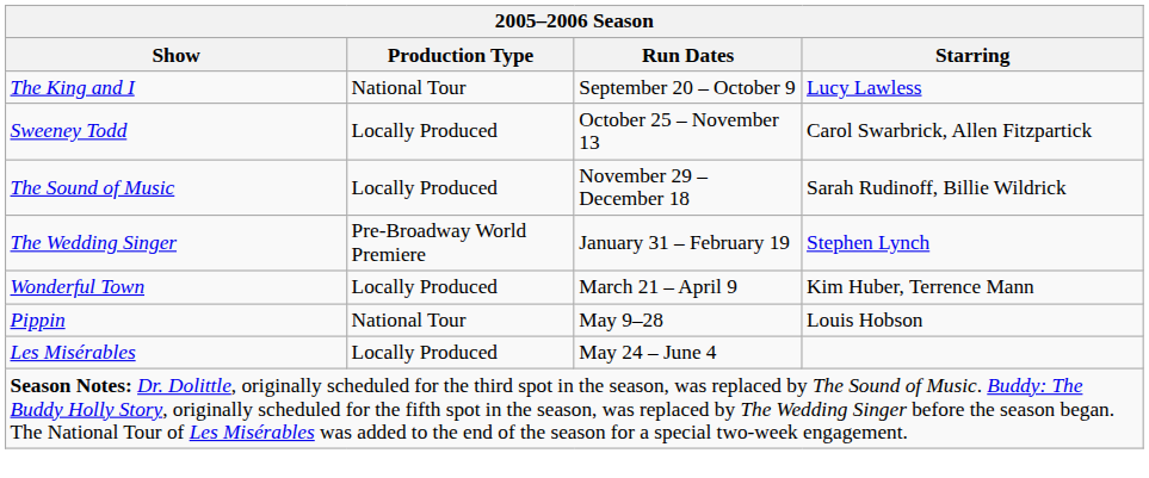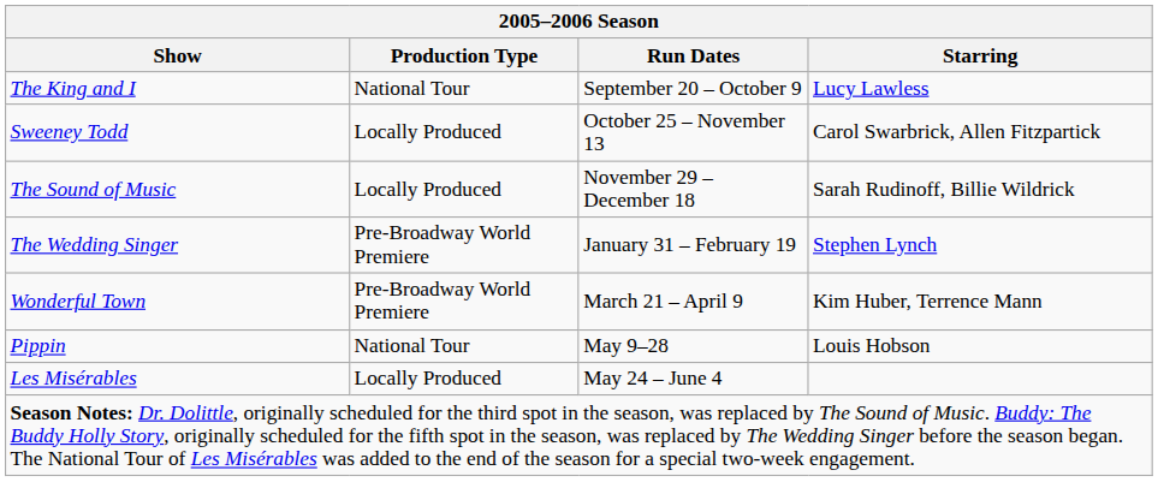Wonderful Town | Production Type: Locally Produced -> Pre-Broadway World Premiere
